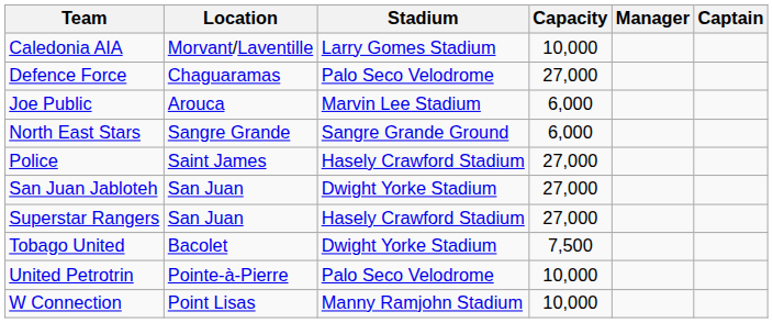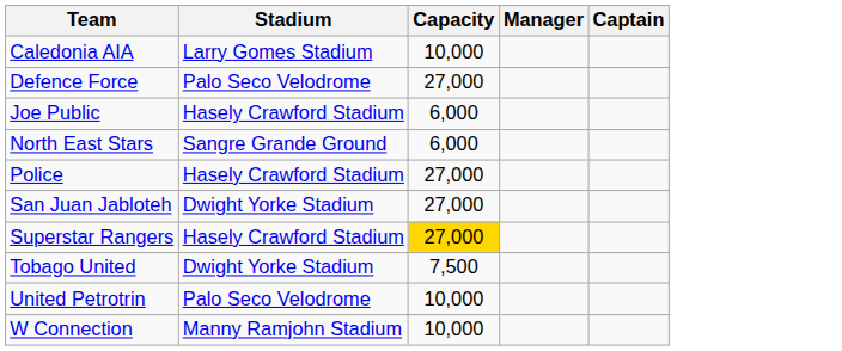- column: Location | Morvant/Laventille | Chaguaramas | Arouca | Sangre Grande | Saint James | San Juan | San Juan | Bacolet | Pointe-à-Pierre | Point Lisas
Joe Public | Stadium: Marvin Lee Stadium -> Hasely Crawford Stadium
Superstar Rangers | Capacity: no background -> gold background
